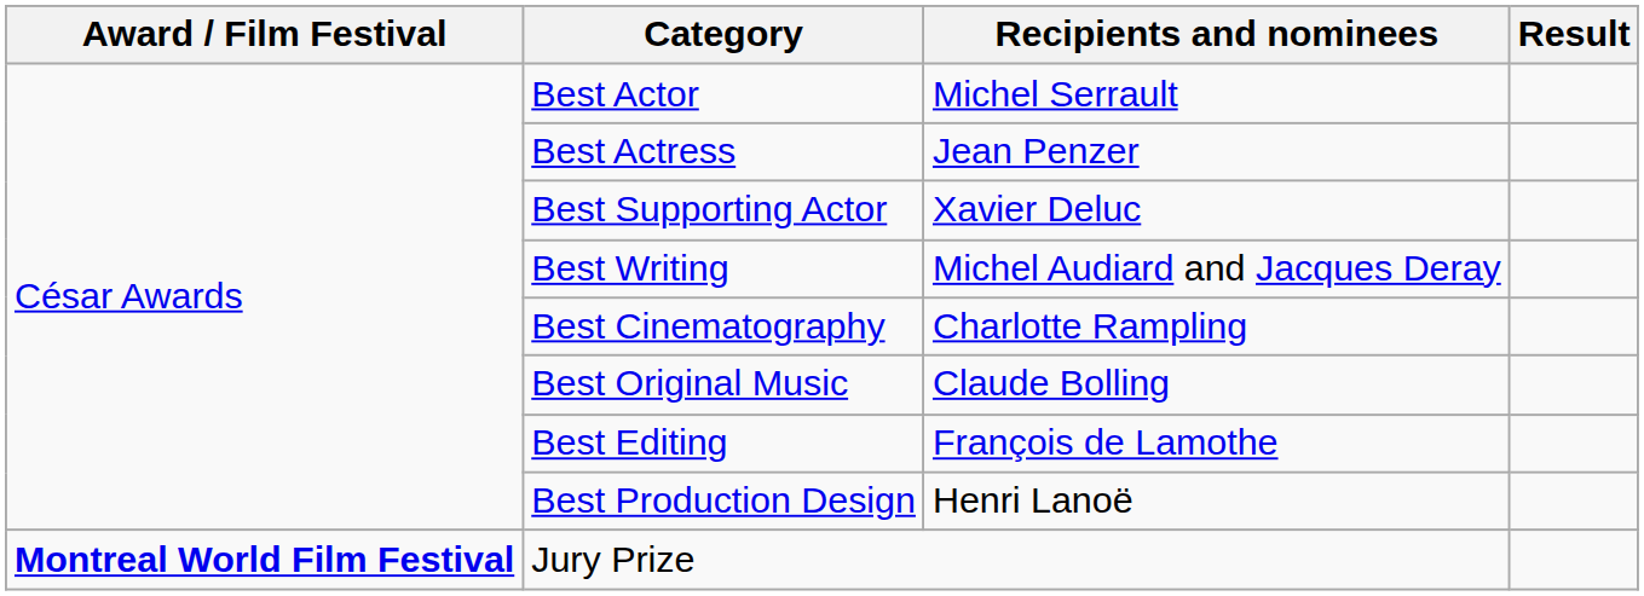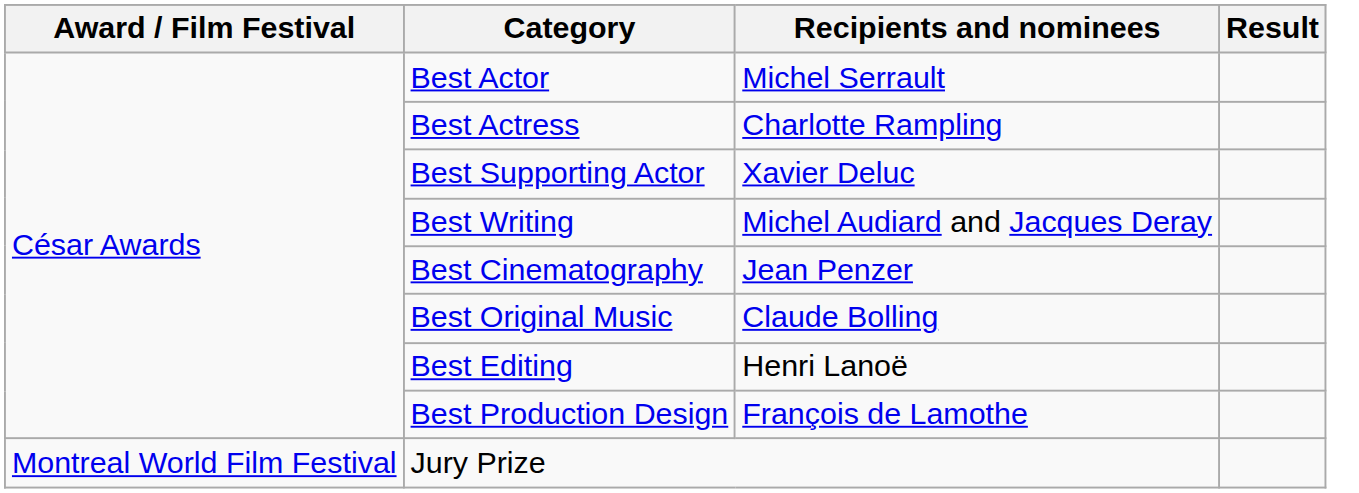Best Actress | Recipients and nominees: Jean Penzer -> Charlotte Rampling
Best Cinematography | Recipients and nominees: Charlotte Rampling -> Jean Penzer
Best Editing | Recipients and nominees: François de Lamothe -> Henri Lanoë
Best Production Design | Recipients and nominees: Henri Lanoë -> François de Lamothe
Jury Prize | Award / Film Festival: bold -> normal
